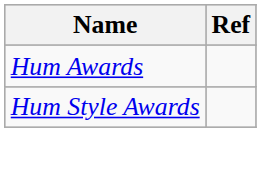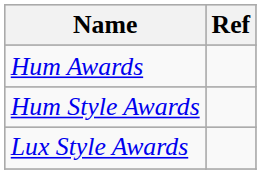+ row: Lux Style Awards
